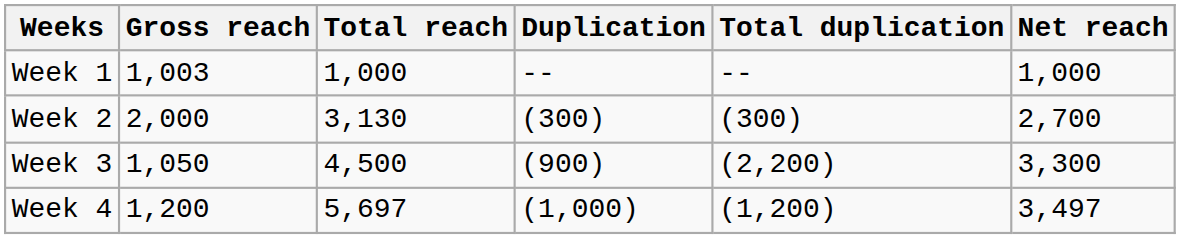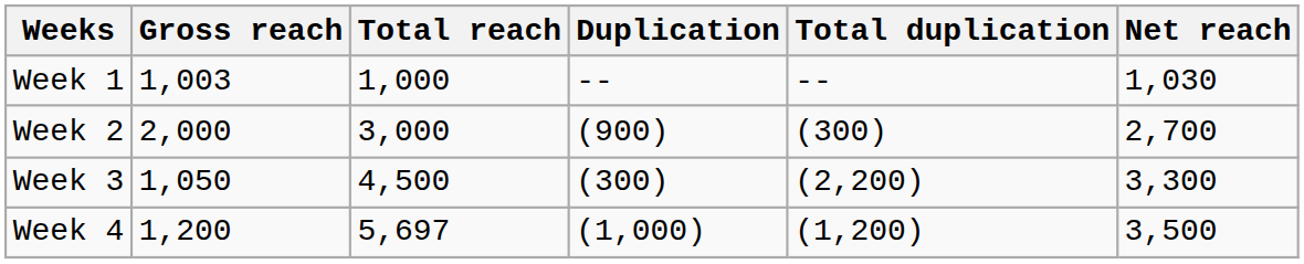Week 1 | Net reach: 1,000 -> 1,030
Week 2 | Total reach: 3,130 -> 3,000
Week 2 | Duplication: (300) -> (900)
Week 3 | Duplication: (900) -> (300)
Week 4 | Net reach: 3,497 -> 3,500
